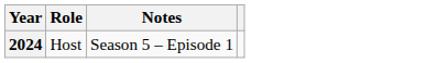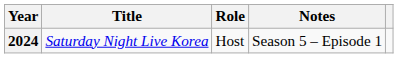+ column: Title | Saturday Night Live Korea
